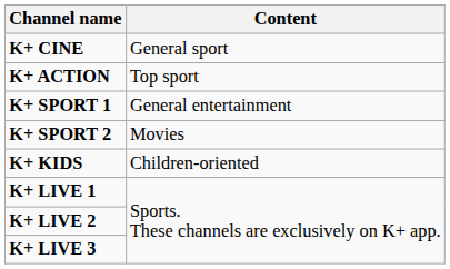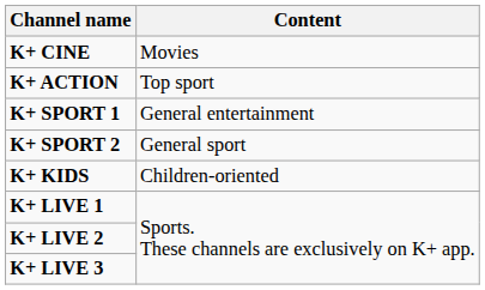K+ CINE | Content: General sport -> Movies
K+ SPORT 2 | Content: Movies -> General sport
